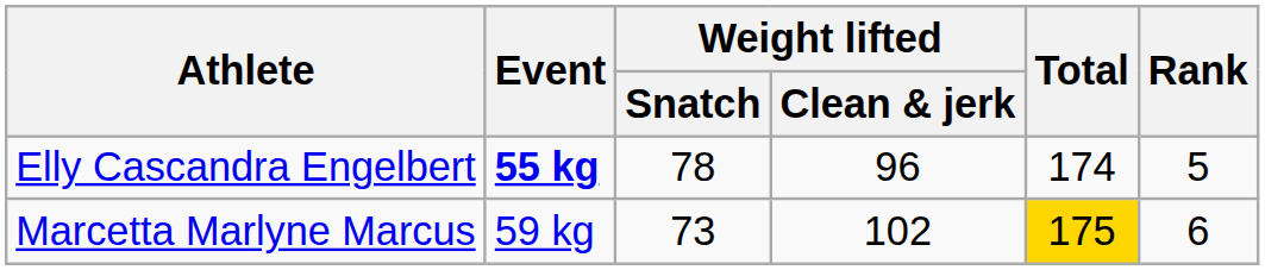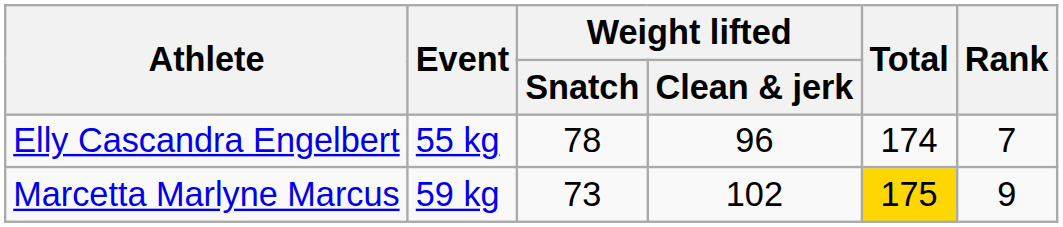Elly Cascandra Engelbert | Event: bold -> normal
Elly Cascandra Engelbert | Rank: 5 -> 7
Marcetta Marlyne Marcus | Rank: 6 -> 9
